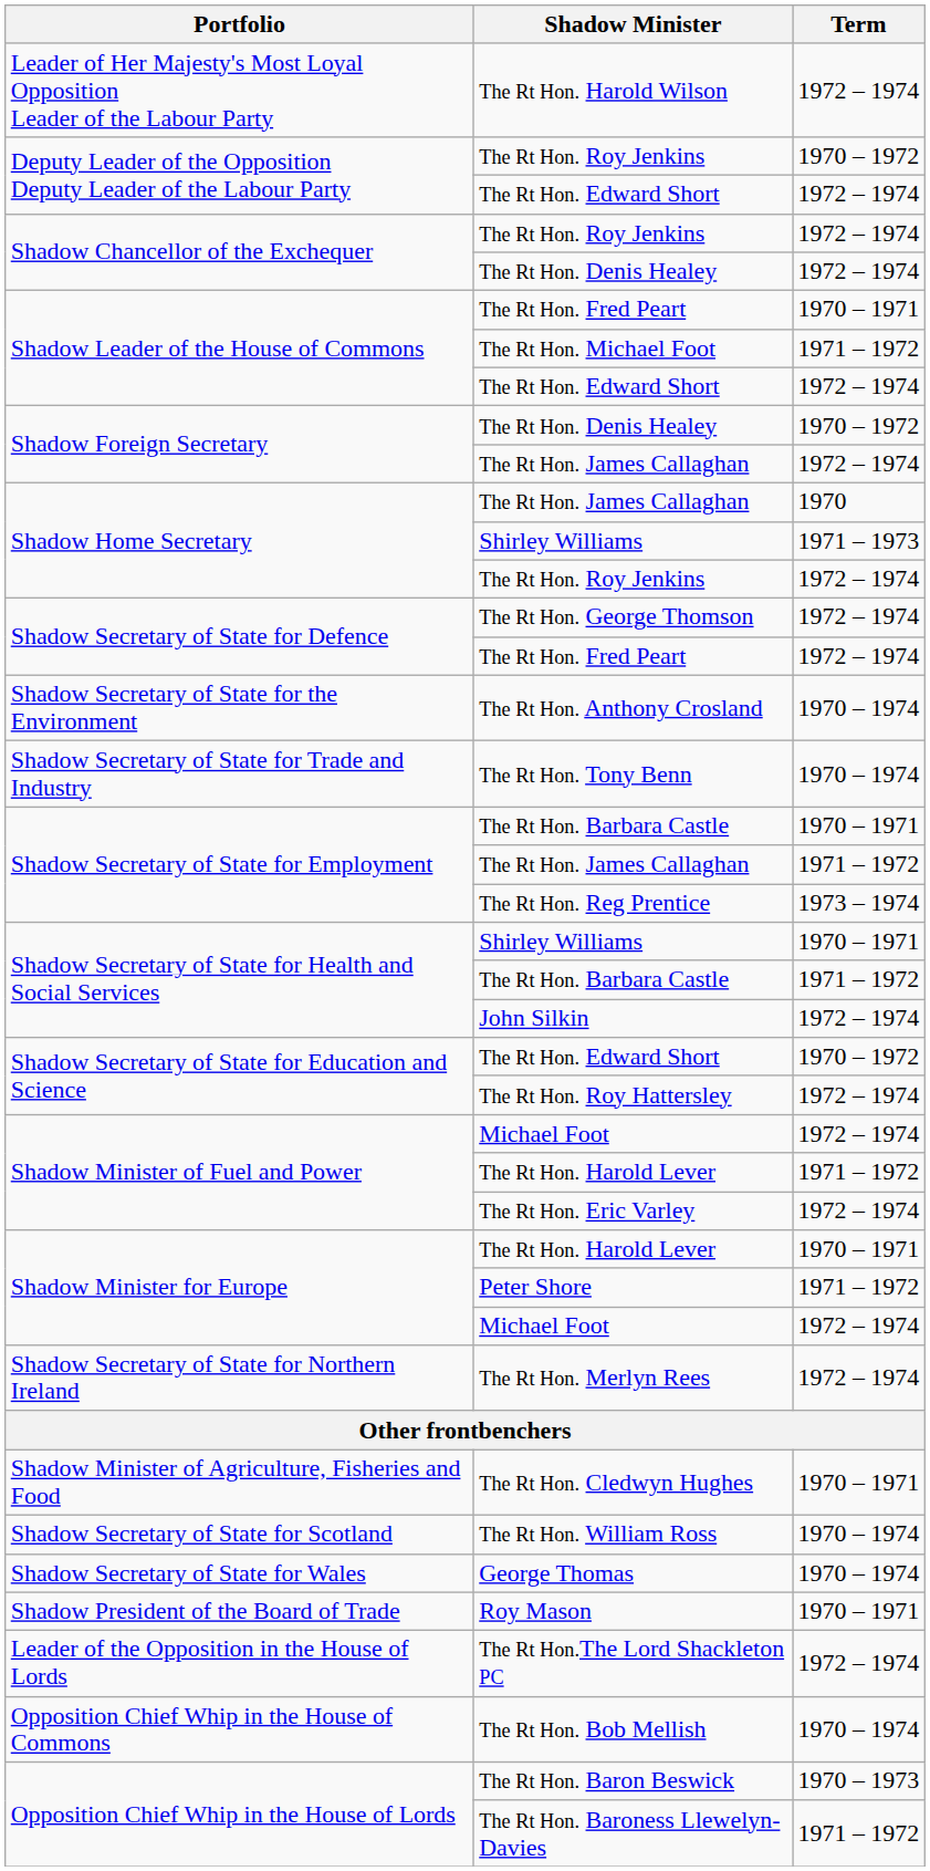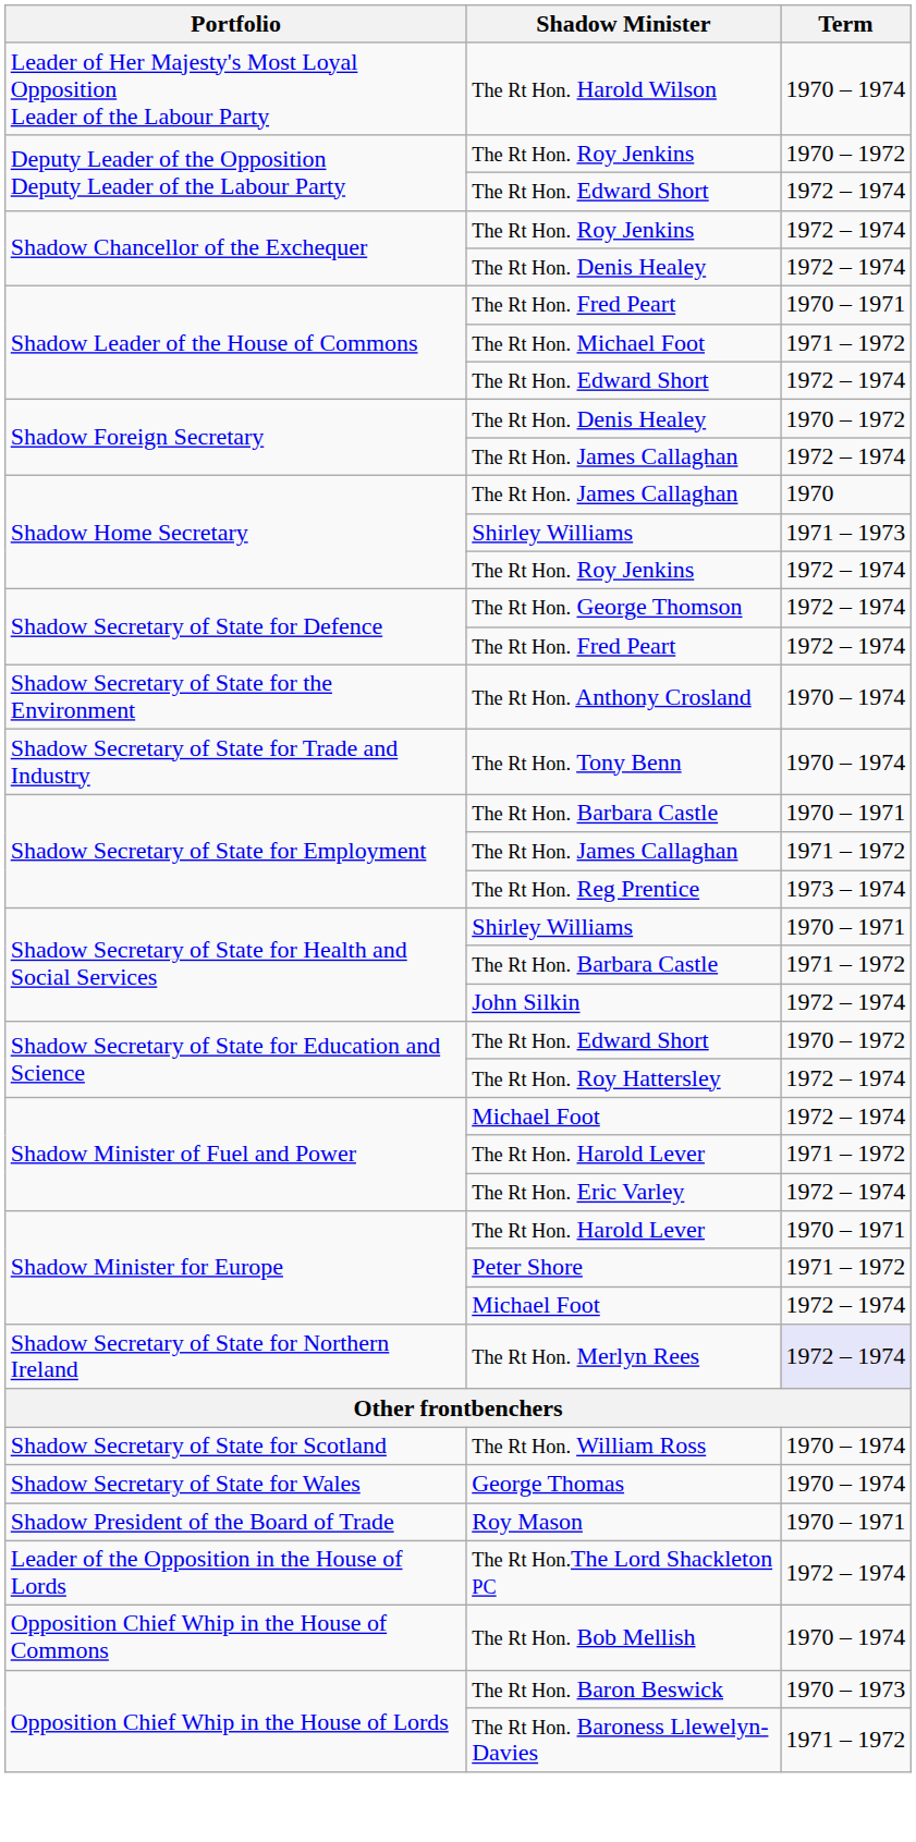The Rt Hon. Harold Wilson | Term: 1972 – 1974 -> 1970 – 1974
The Rt Hon. Merlyn Rees | Term: no background -> lavender background
- row: Shadow Minister of Agriculture, Fisheries and Food | The Rt Hon. Cledwyn Hughes | 1970 – 1971
